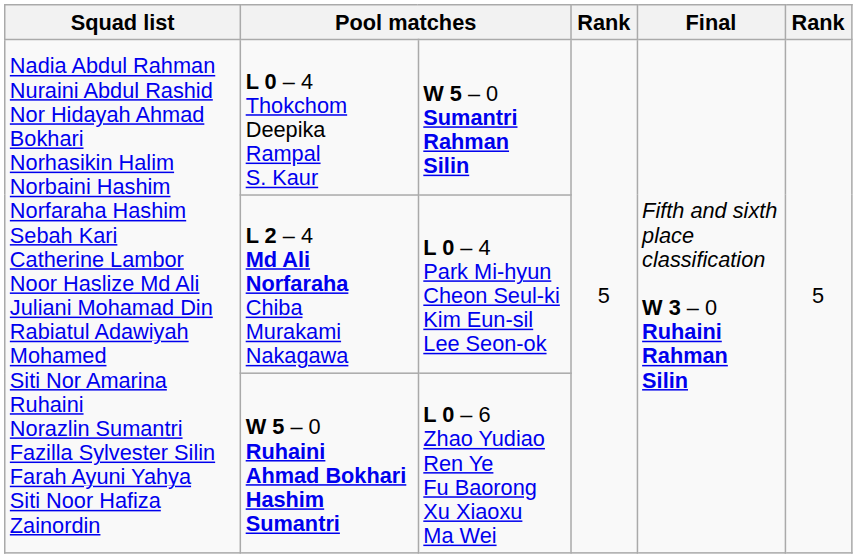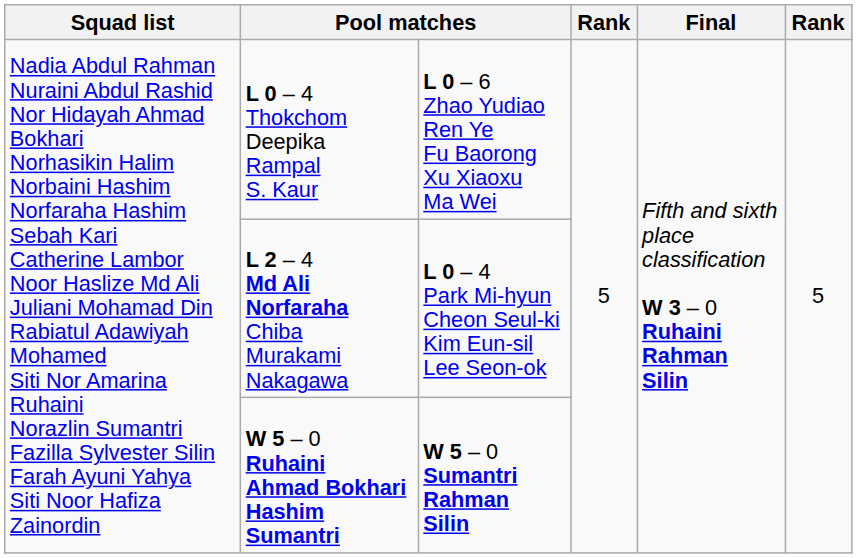L 0 – 4 Thokchom Deepika Rampal S. Kaur | column 3: W 5 – 0 Sumantri Rahman Silin -> L 0 – 6 Zhao Yudiao Ren Ye Fu Baorong Xu Xiaoxu Ma Wei
W 5 – 0 Ruhaini Ahmad Bokhari Hashim Sumantri | column 3: L 0 – 6 Zhao Yudiao Ren Ye Fu Baorong Xu Xiaoxu Ma Wei -> W 5 – 0 Sumantri Rahman Silin
